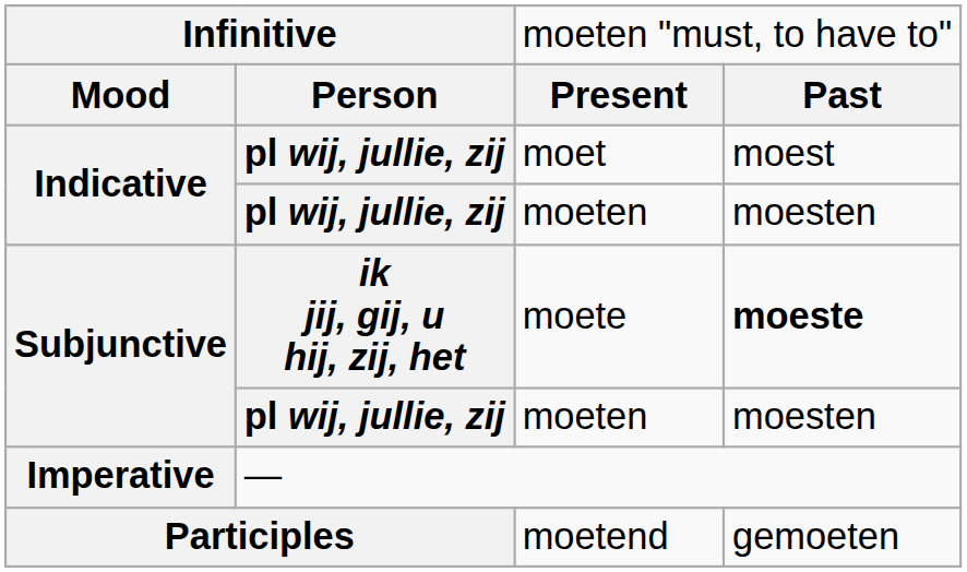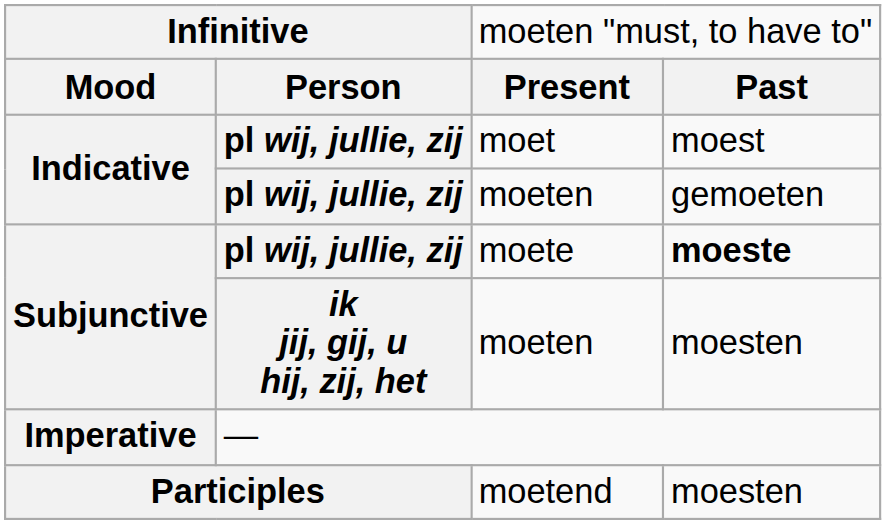Indicative / moeten | column 4: moesten -> gemoeten
moete | column 2: ik jij, gij, u hij, zij, het -> pl wij, jullie, zij
Subjunctive / moeten | column 2: pl wij, jullie, zij -> ik jij, gij, u hij, zij, het
moetend | column 4: gemoeten -> moesten
